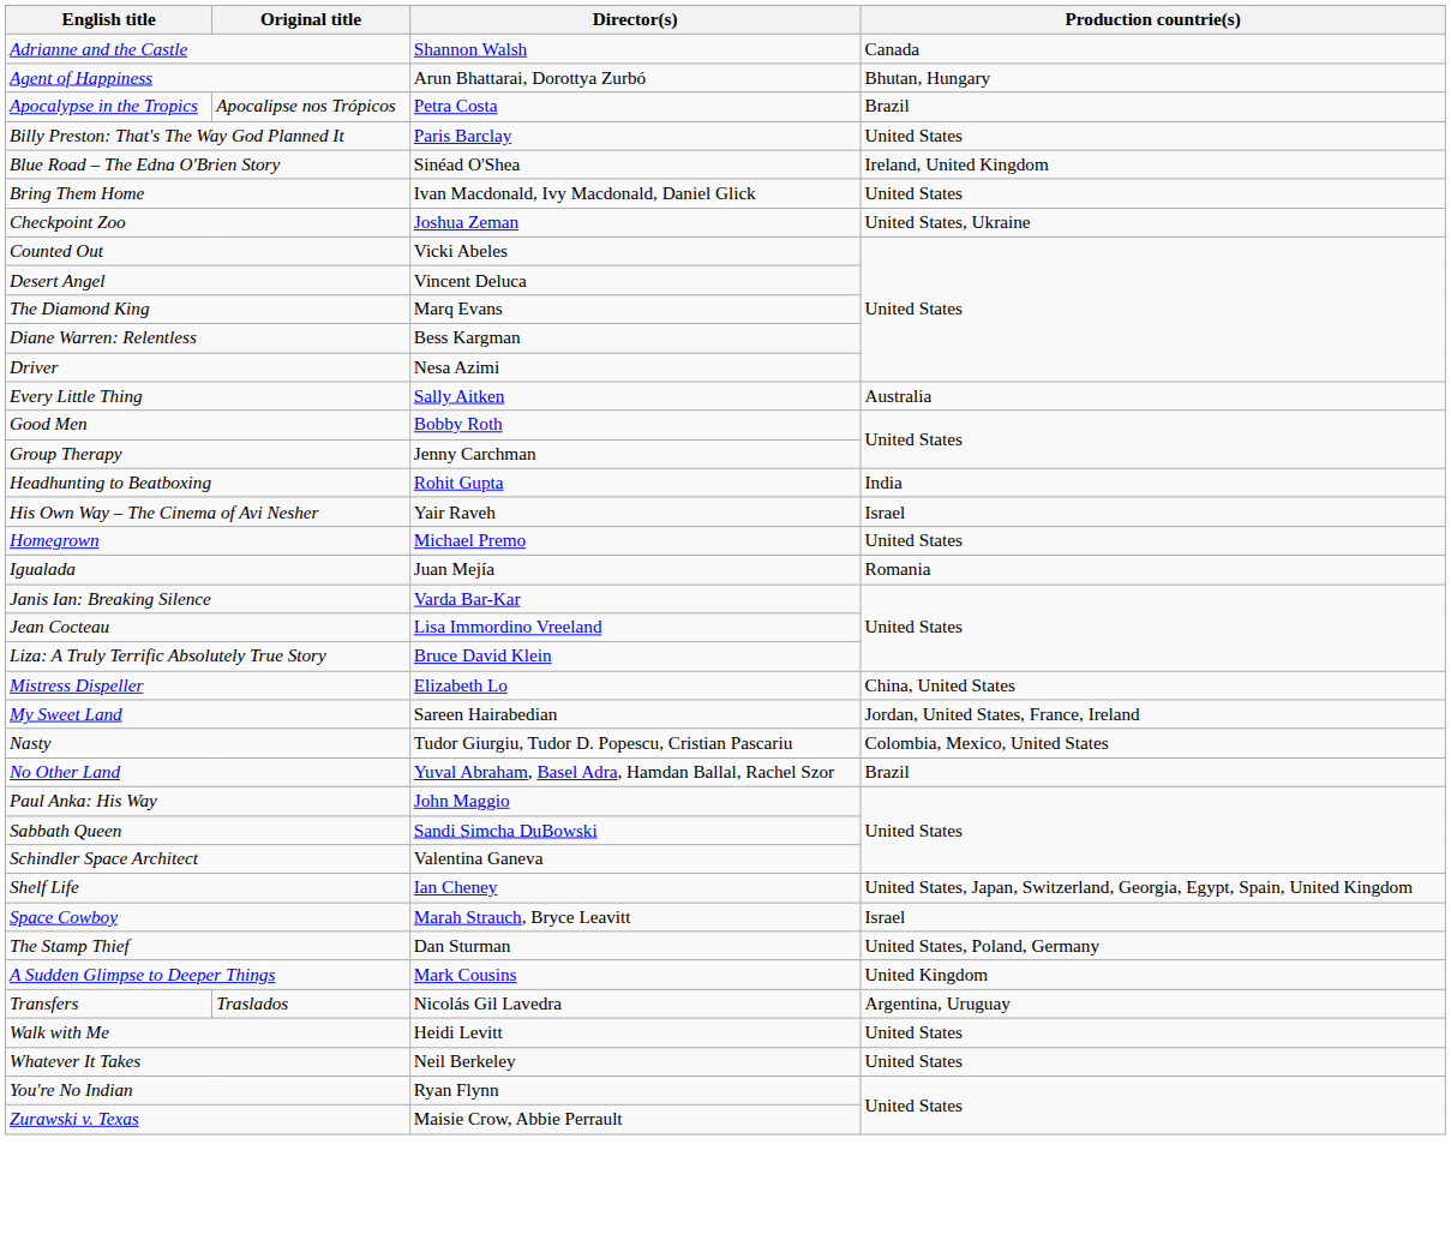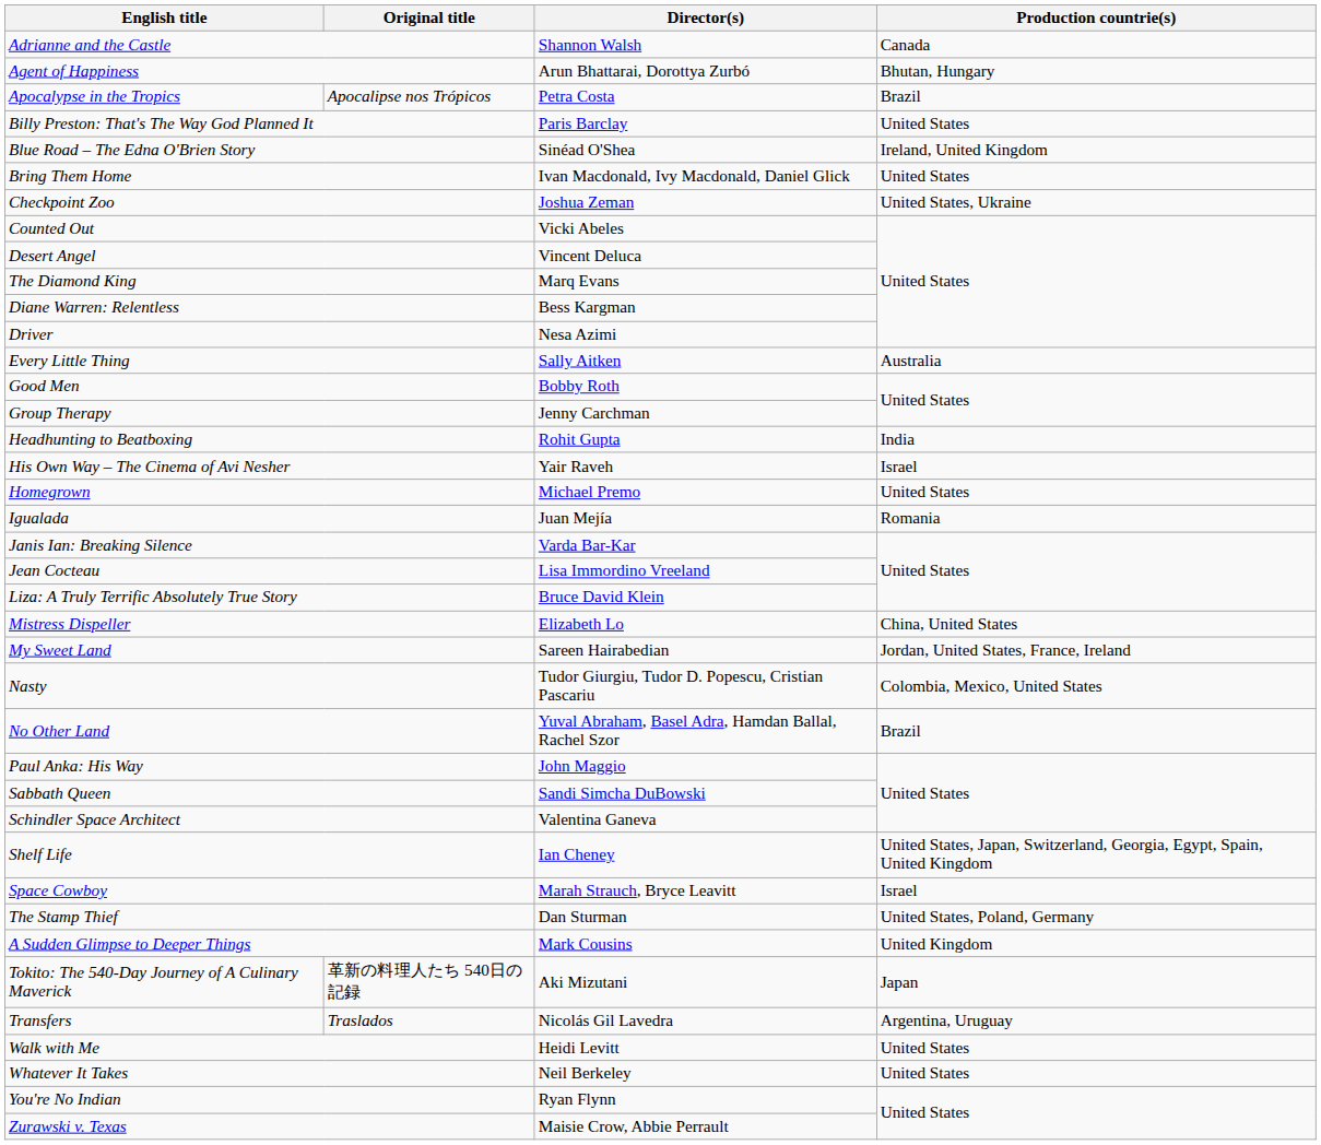+ row: Tokito: The 540-Day Journey of A Culinary Maverick | 革新の料理人たち 540日の記録 | Aki Mizutani | Japan
